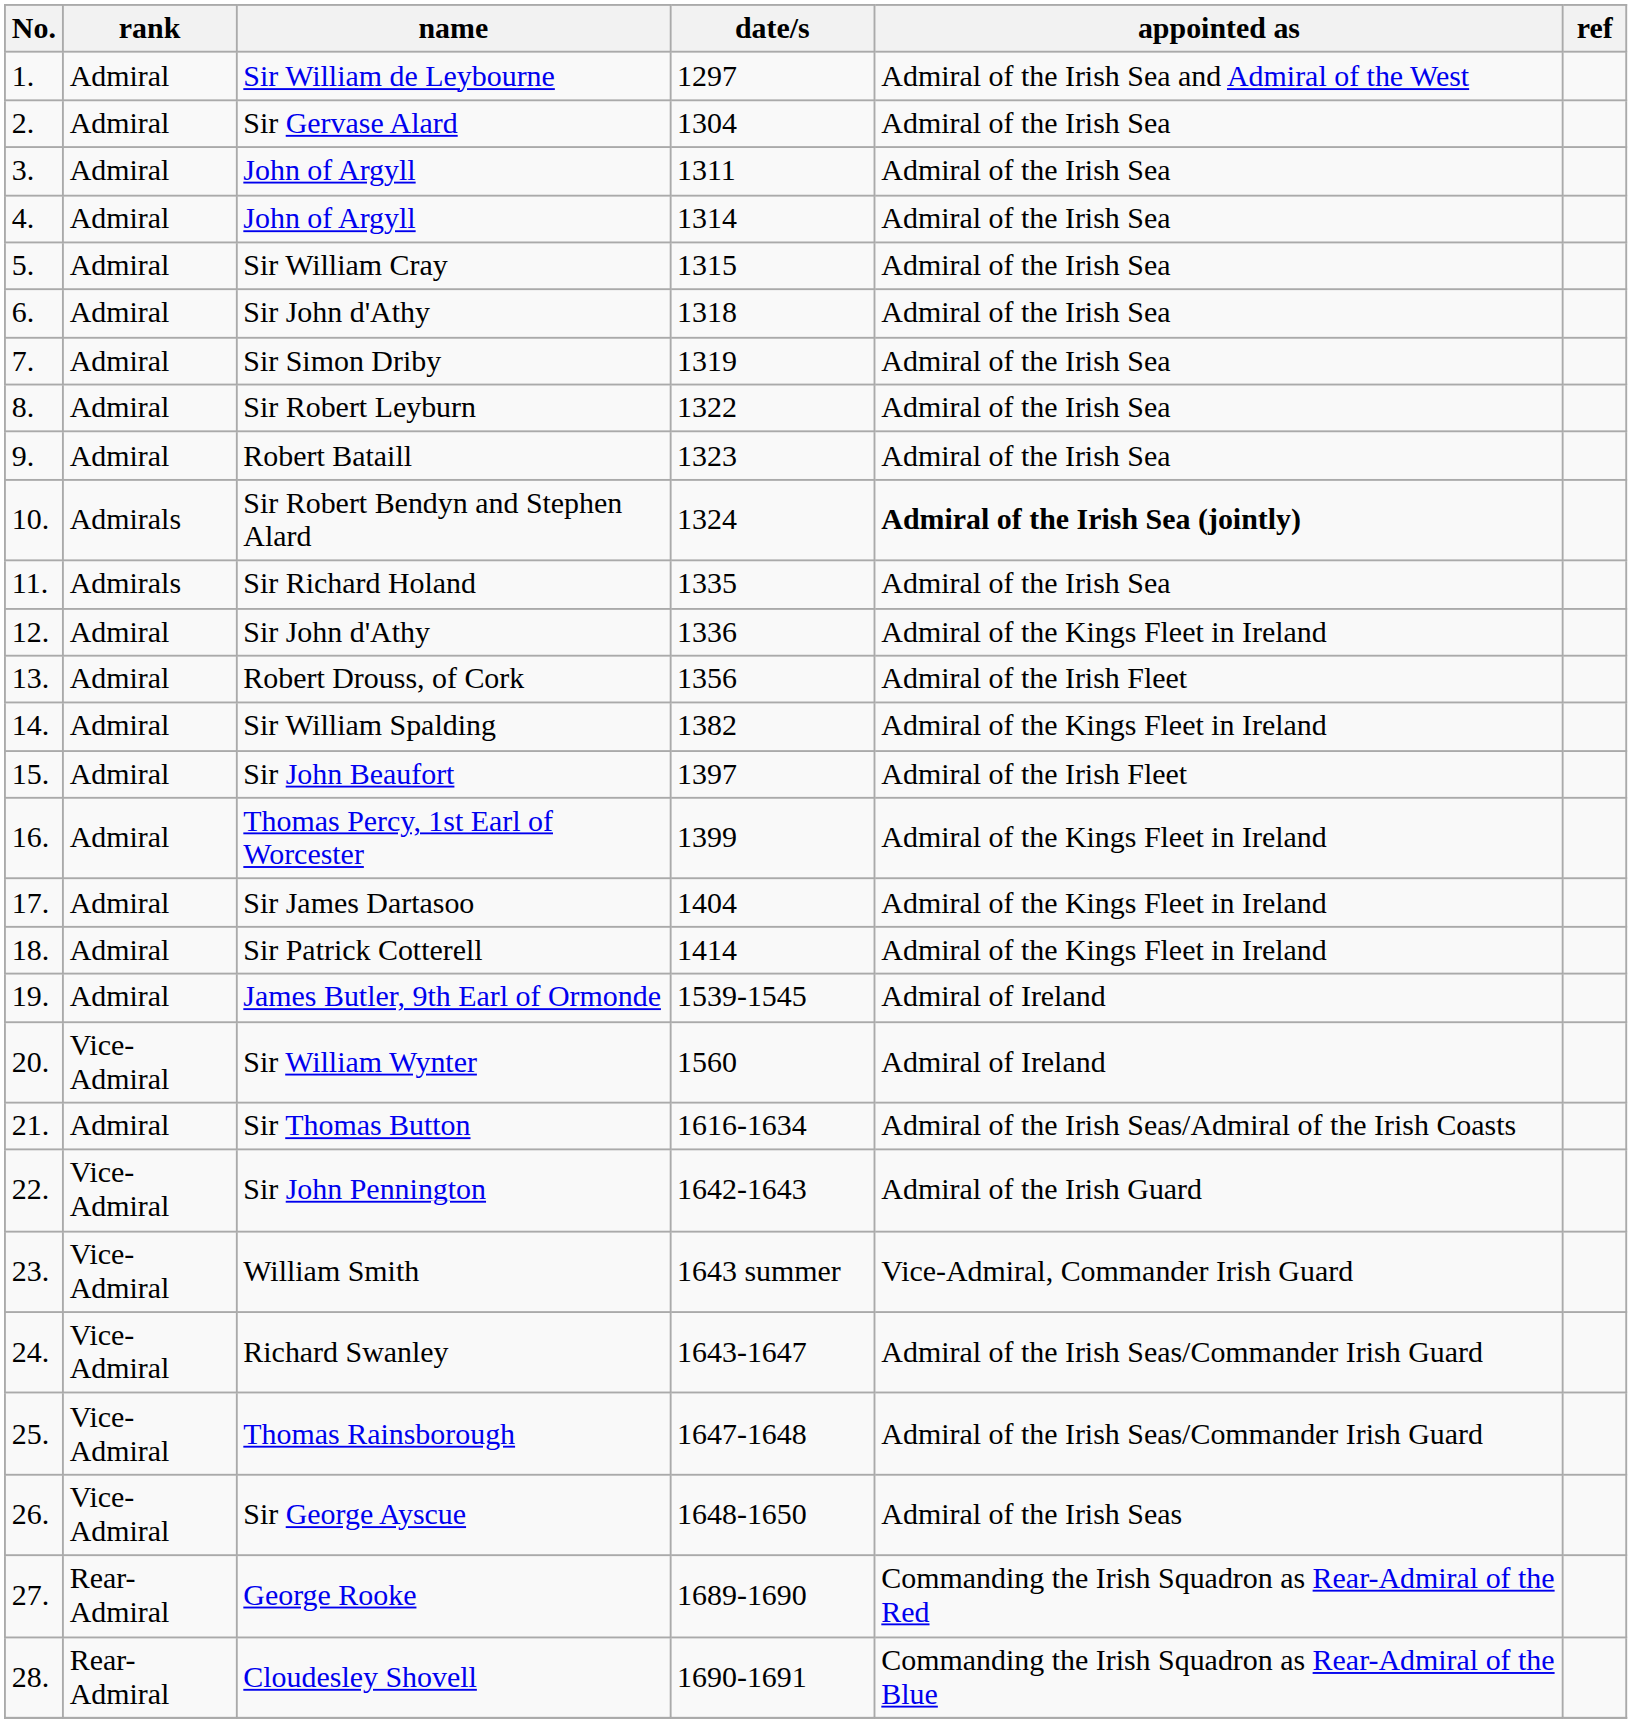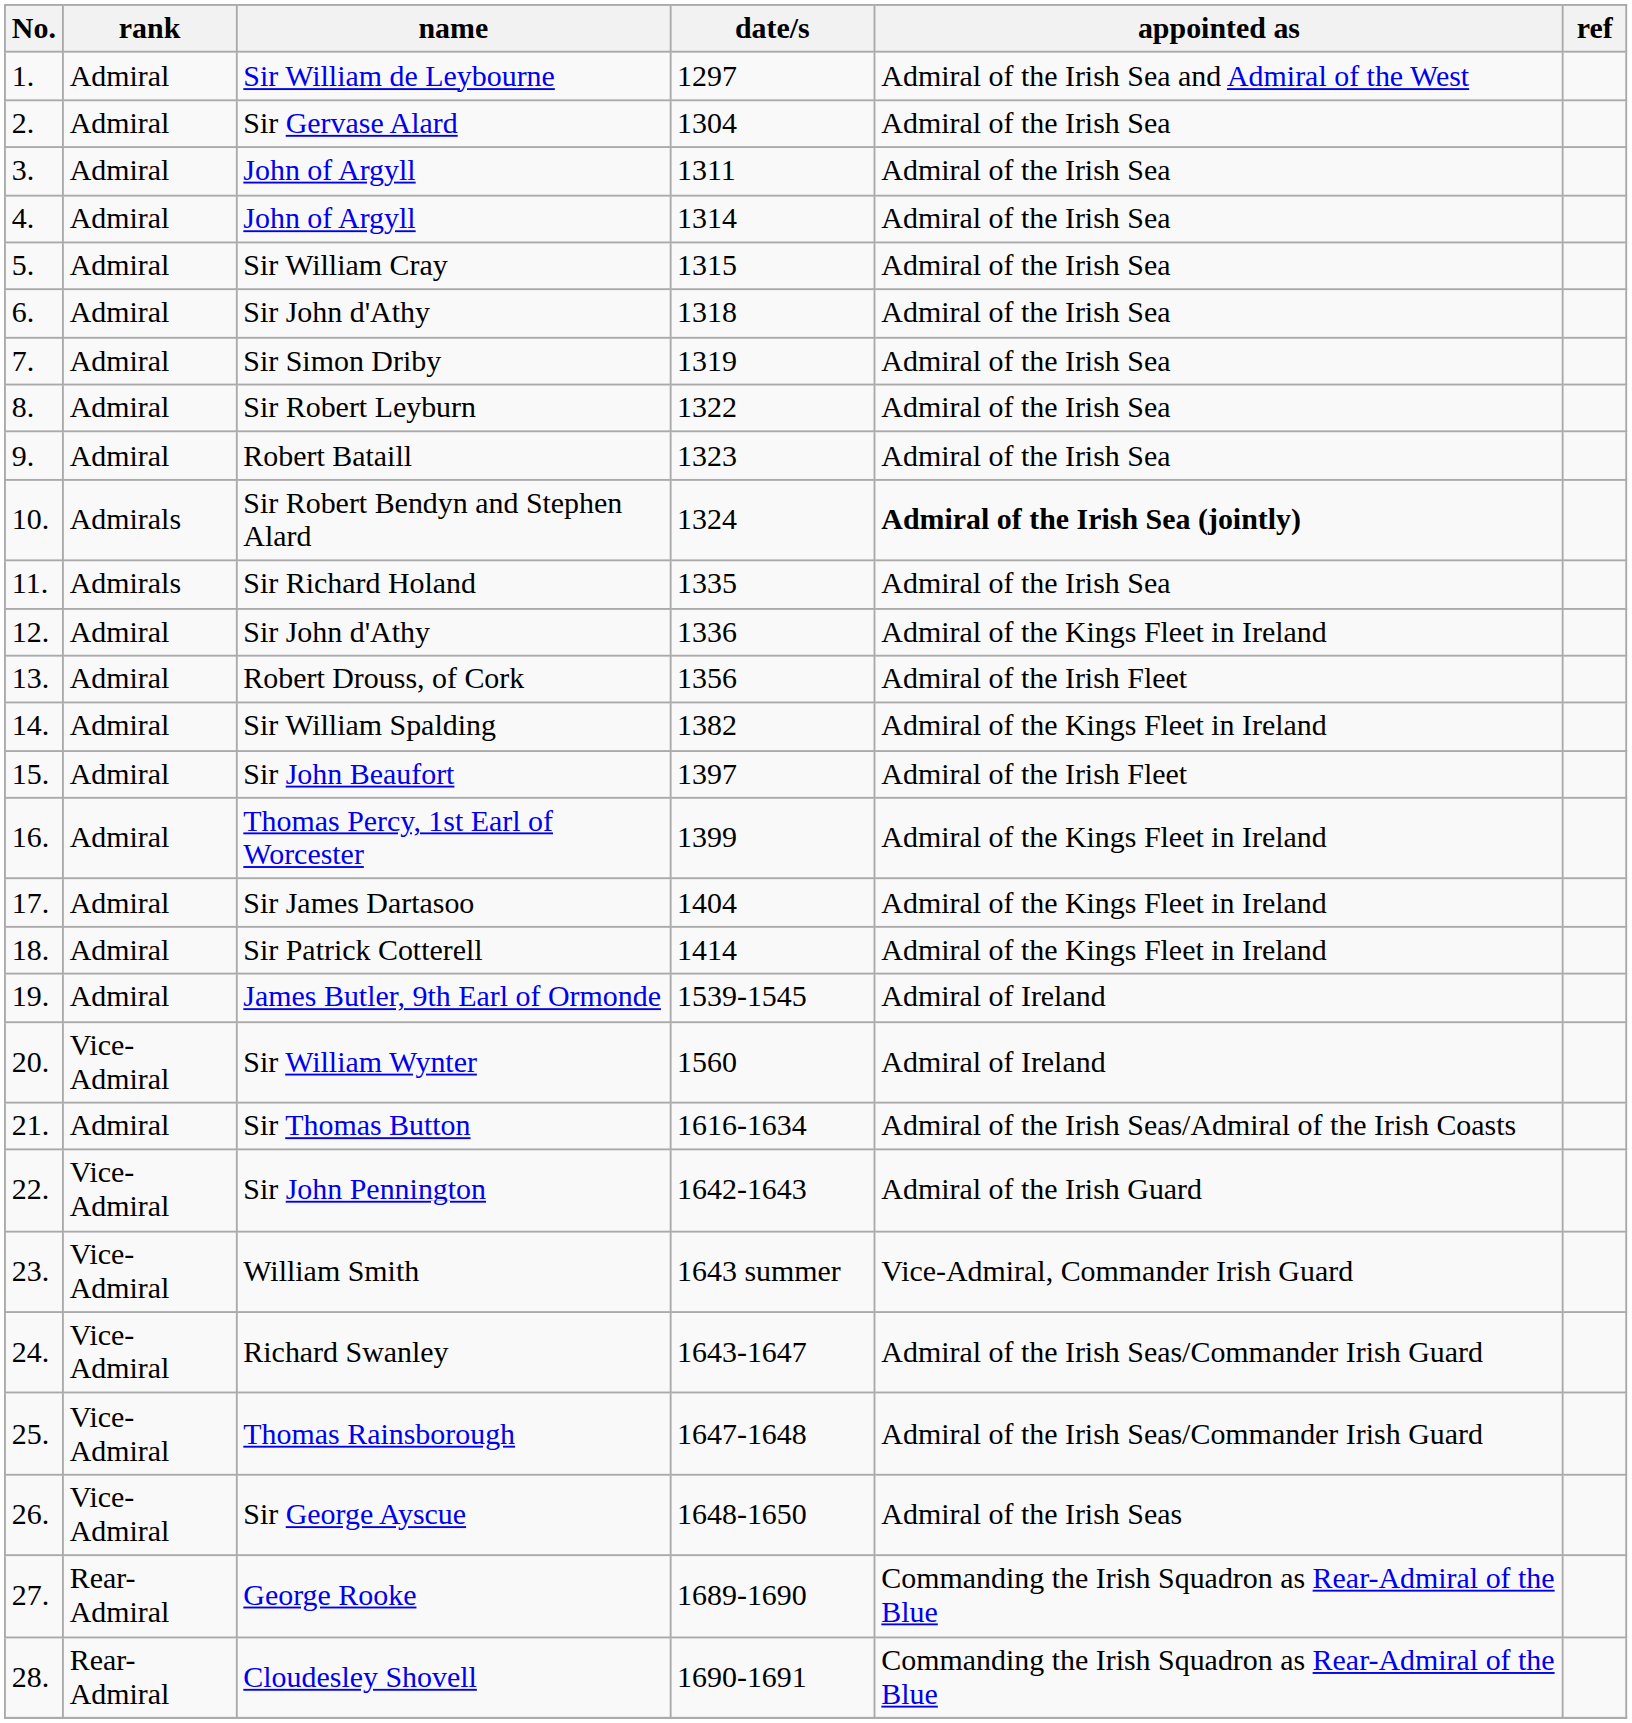George Rooke | appointed as: Commanding the Irish Squadron as Rear-Admiral of the Red -> Commanding the Irish Squadron as Rear-Admiral of the Blue
